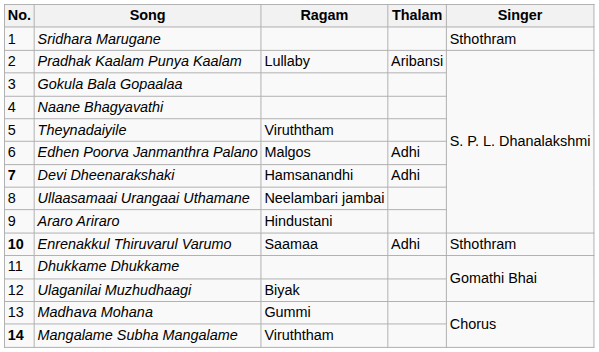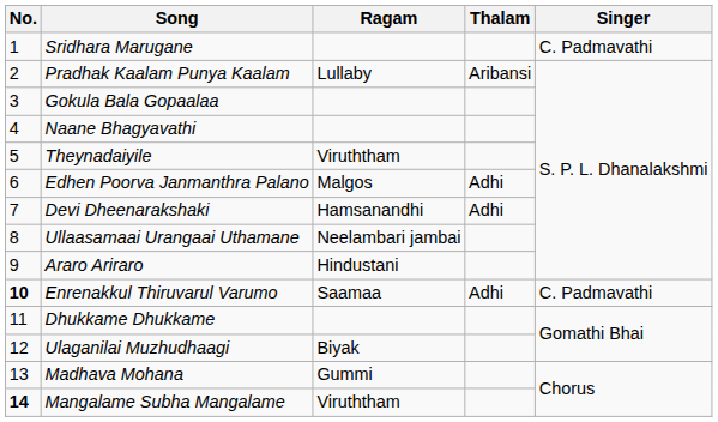Sridhara Marugane | Singer: Sthothram -> C. Padmavathi
Devi Dheenarakshaki | No.: bold -> normal
Enrenakkul Thiruvarul Varumo | Singer: Sthothram -> C. Padmavathi
